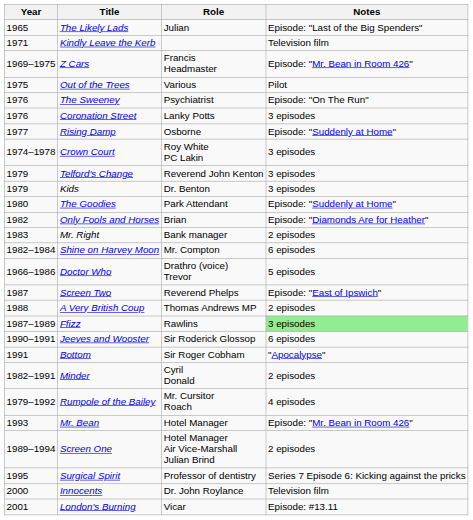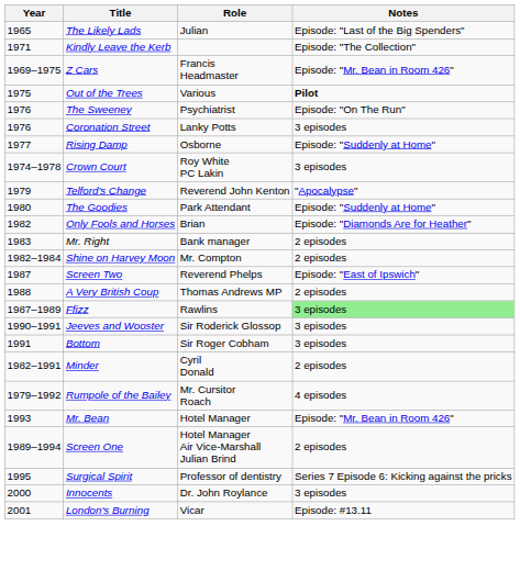Kindly Leave the Kerb | Notes: Television film -> Episode: "The Collection"
Out of the Trees | Notes: normal -> bold
Telford's Change | Notes: 3 episodes -> "Apocalypse"
- row: 1979 | Kids | Dr. Benton | 3 episodes
Shine on Harvey Moon | Notes: 6 episodes -> 2 episodes
- row: 1966–1986 | Doctor Who | Drathro (voice) Trevor | 5 episodes
Jeeves and Wooster | Notes: 6 episodes -> 3 episodes
Bottom | Notes: "Apocalypse" -> 3 episodes
Innocents | Notes: Television film -> 3 episodes
